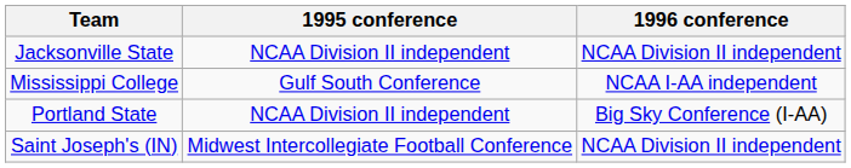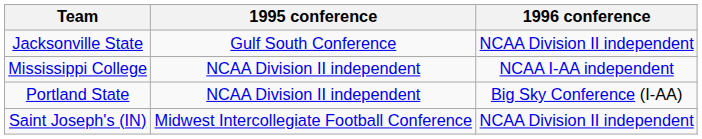Jacksonville State | 1995 conference: NCAA Division II independent -> Gulf South Conference
Mississippi College | 1995 conference: Gulf South Conference -> NCAA Division II independent
